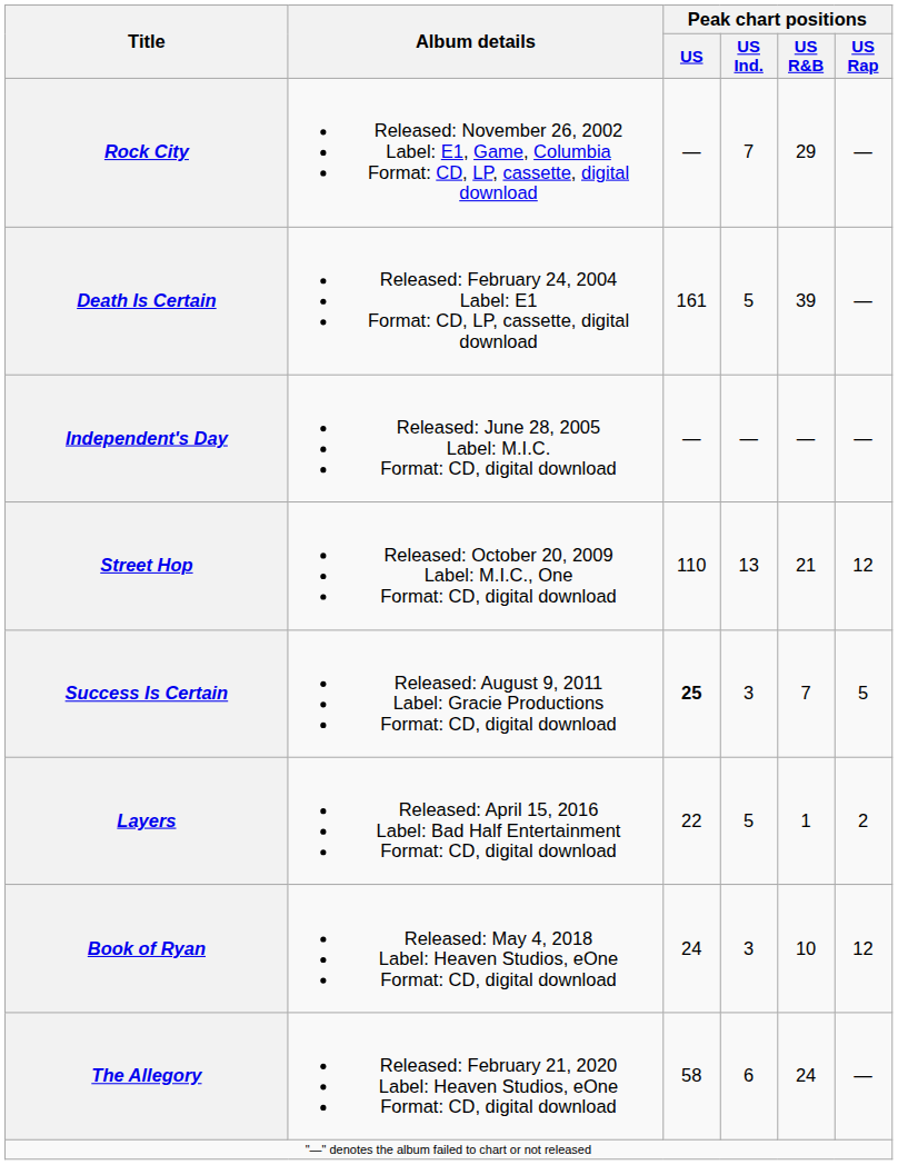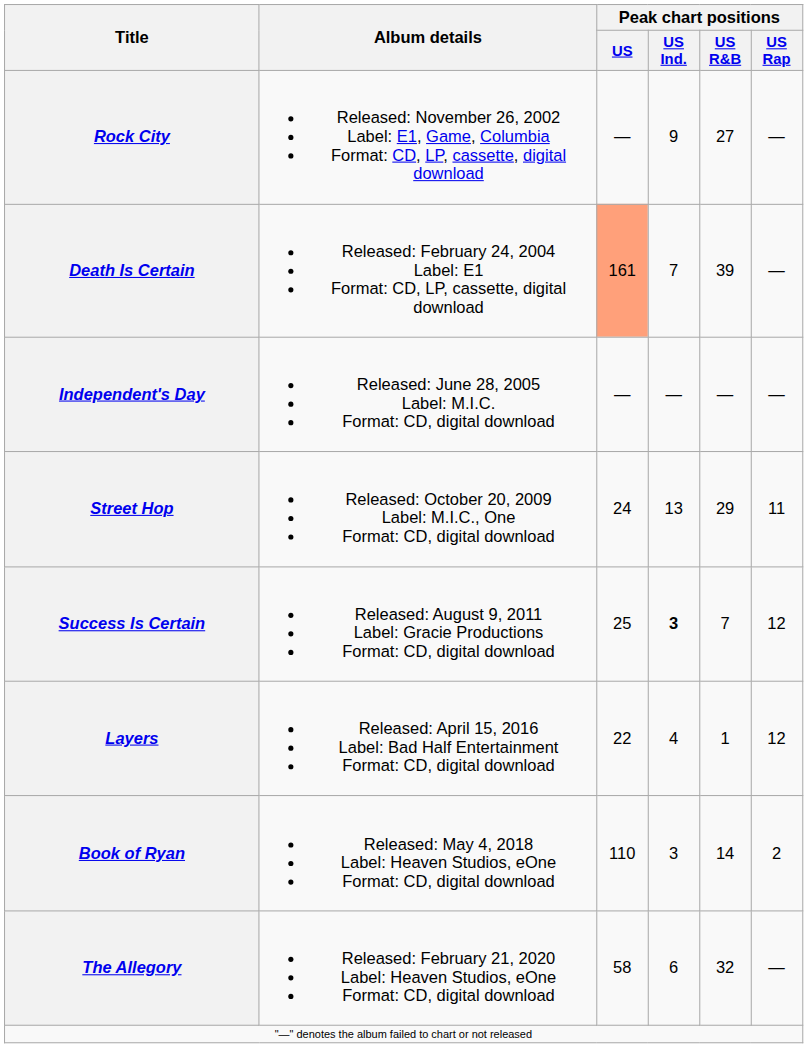Rock City | Peak chart positions / US Ind.: 7 -> 9
Rock City | Peak chart positions / US R&B: 29 -> 27
Death Is Certain | Peak chart positions / US: no background -> lightsalmon background
Death Is Certain | Peak chart positions / US Ind.: 5 -> 7
Street Hop | Peak chart positions / US: 110 -> 24
Street Hop | Peak chart positions / US R&B: 21 -> 29
Street Hop | Peak chart positions / US Rap: 12 -> 11
Success Is Certain | Peak chart positions / US: bold -> normal
Success Is Certain | Peak chart positions / US Ind.: normal -> bold
Success Is Certain | Peak chart positions / US Rap: 5 -> 12
Layers | Peak chart positions / US Ind.: 5 -> 4
Layers | Peak chart positions / US Rap: 2 -> 12
Book of Ryan | Peak chart positions / US: 24 -> 110
Book of Ryan | Peak chart positions / US R&B: 10 -> 14
Book of Ryan | Peak chart positions / US Rap: 12 -> 2
The Allegory | Peak chart positions / US R&B: 24 -> 32
